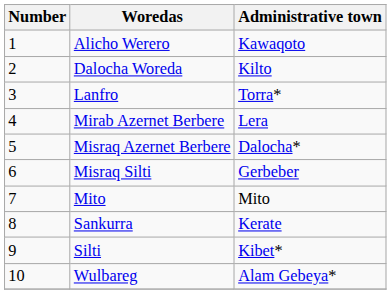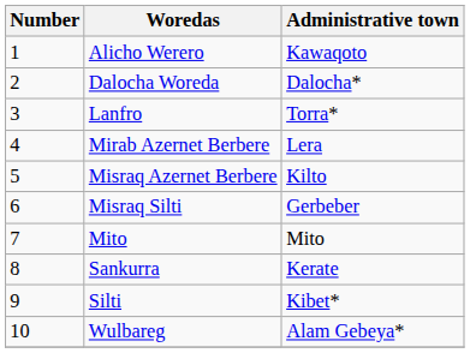Dalocha Woreda | Administrative town: Kilto -> Dalocha*
Misraq Azernet Berbere | Administrative town: Dalocha* -> Kilto
